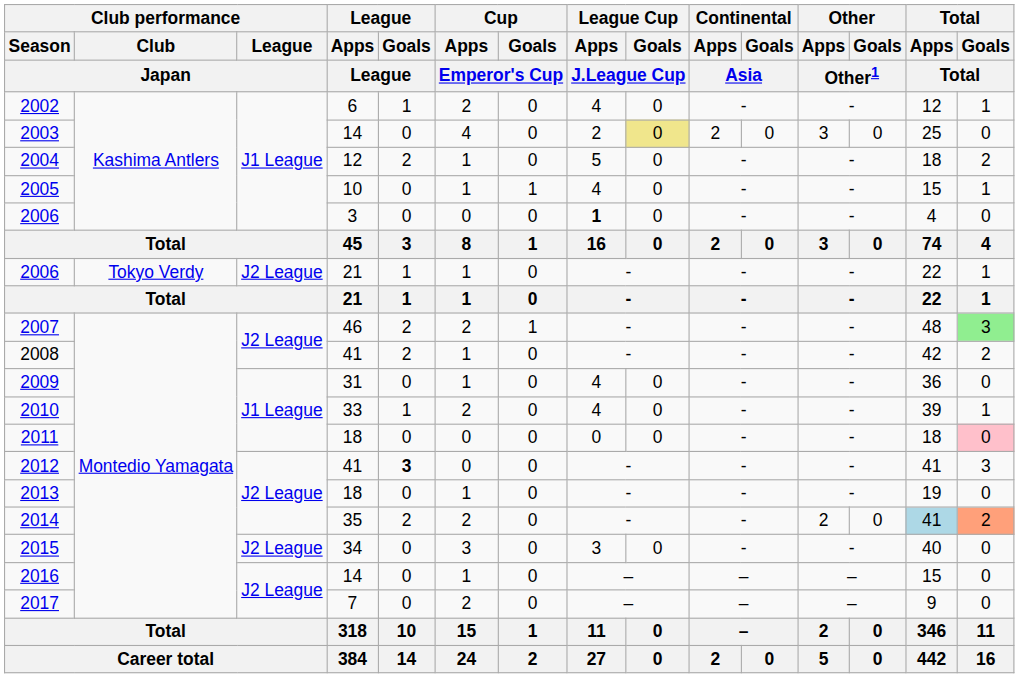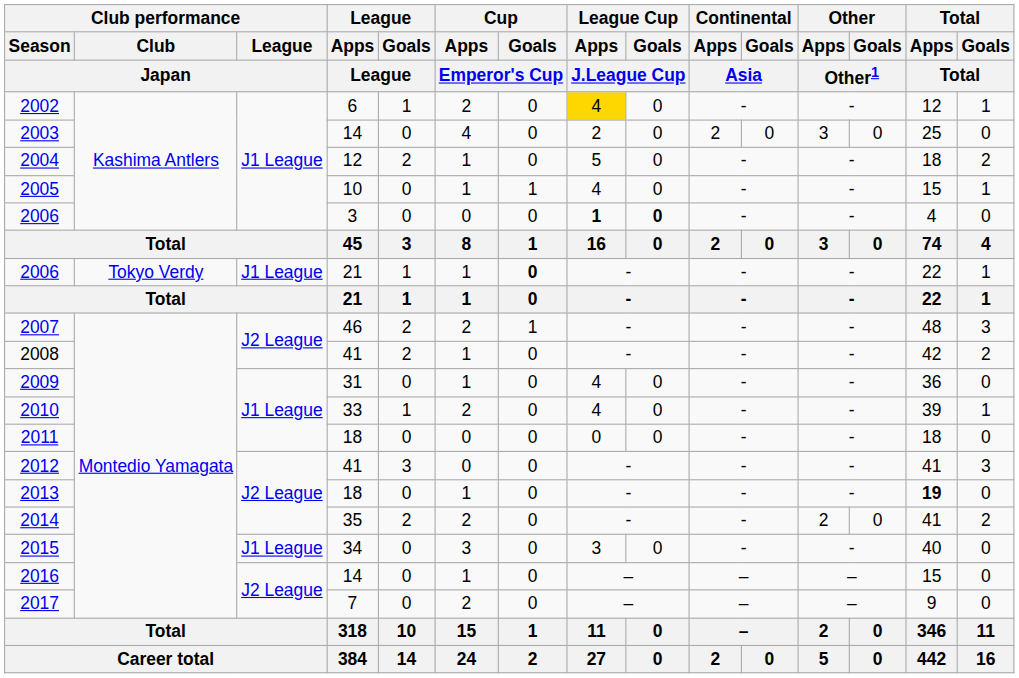2002 | League Cup / Apps / J.League Cup: no background -> gold background
2003 | League Cup / Goals / J.League Cup: khaki background -> no background
2006 / 3 | League Cup / Goals / J.League Cup: normal -> bold
2006 / 21 | Club performance / League / Japan: J2 League -> J1 League
2006 / 21 | Cup / Goals / Emperor's Cup: normal -> bold
2007 | Total / Goals / Total: lightgreen background -> no background
2011 | Total / Goals / Total: pink background -> no background
2012 | League / Goals / League: bold -> normal
2013 | Total / Apps / Total: normal -> bold
2014 | Total / Apps / Total: lightblue background -> no background
2014 | Total / Goals / Total: lightsalmon background -> no background
2015 | Club performance / League / Japan: J2 League -> J1 League
